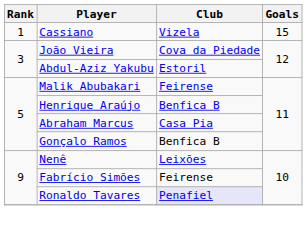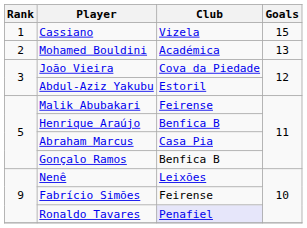+ row: 2 | Mohamed Bouldini | Académica | 13
